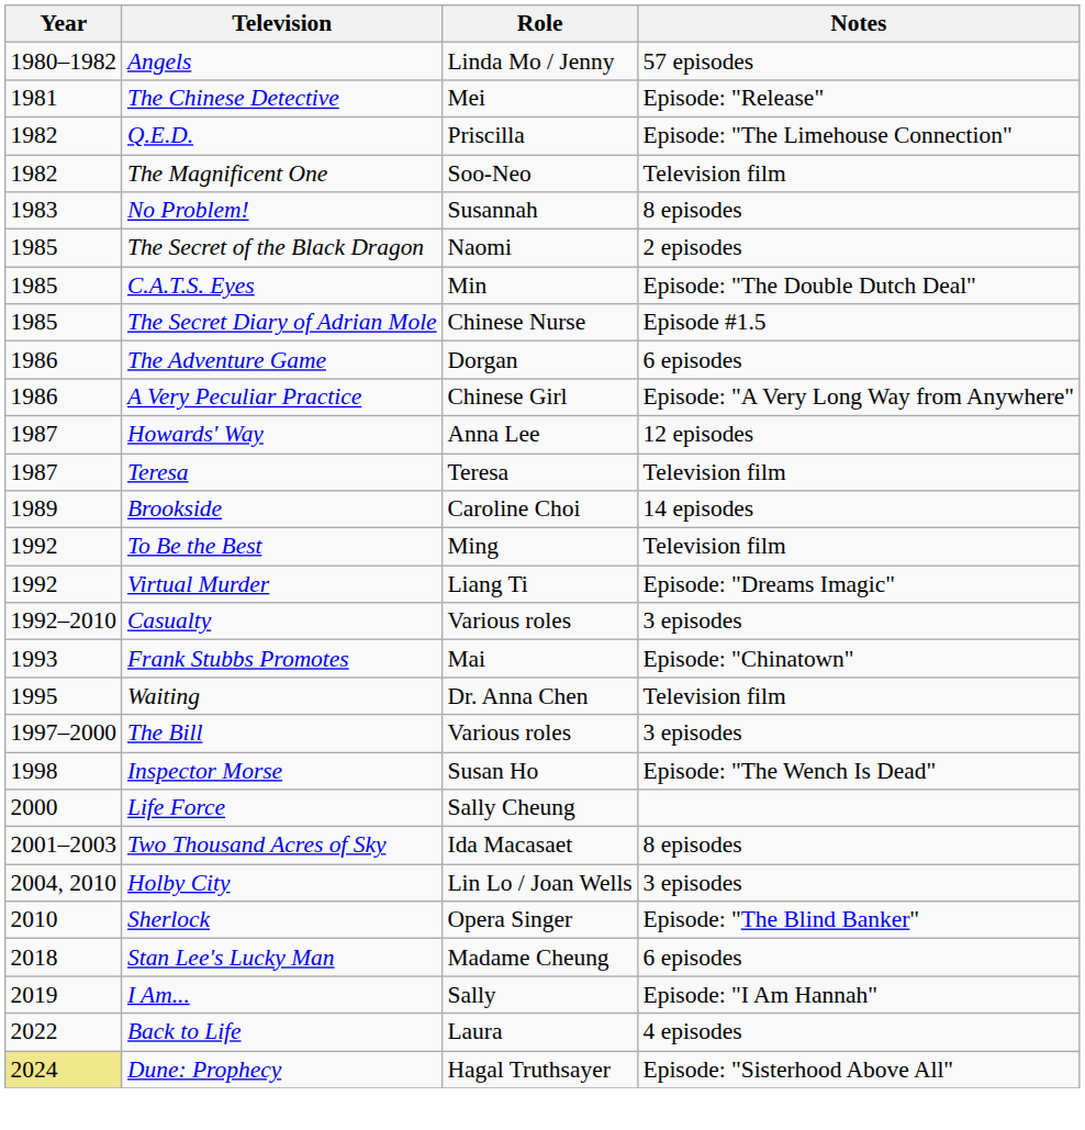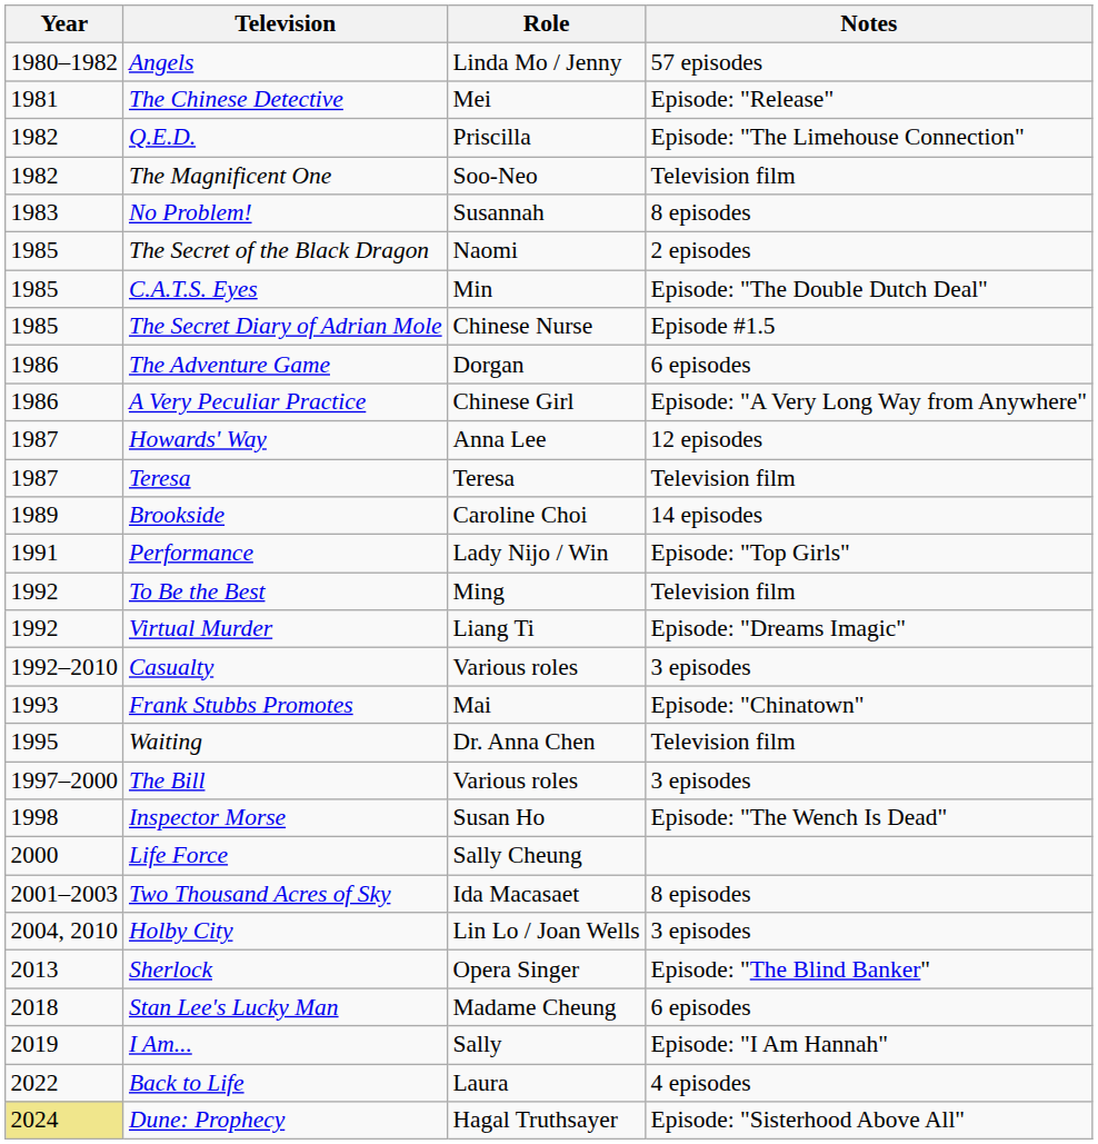+ row: 1991 | Performance | Lady Nijo / Win | Episode: "Top Girls"
Sherlock | Year: 2010 -> 2013
